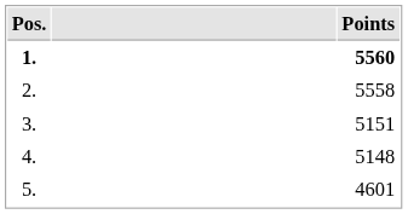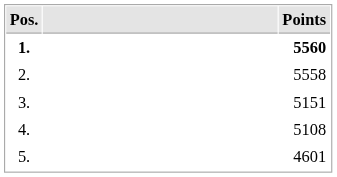4. | Points: 5148 -> 5108
